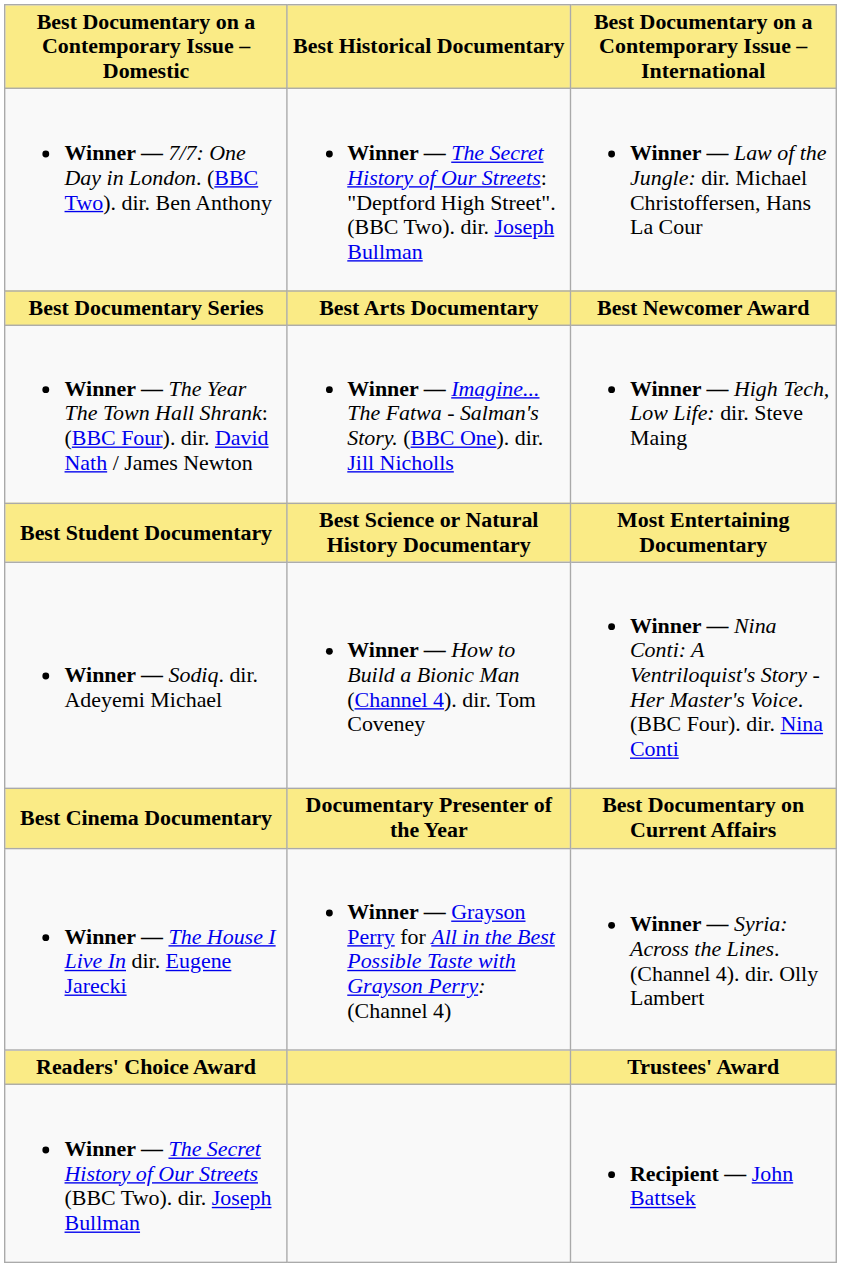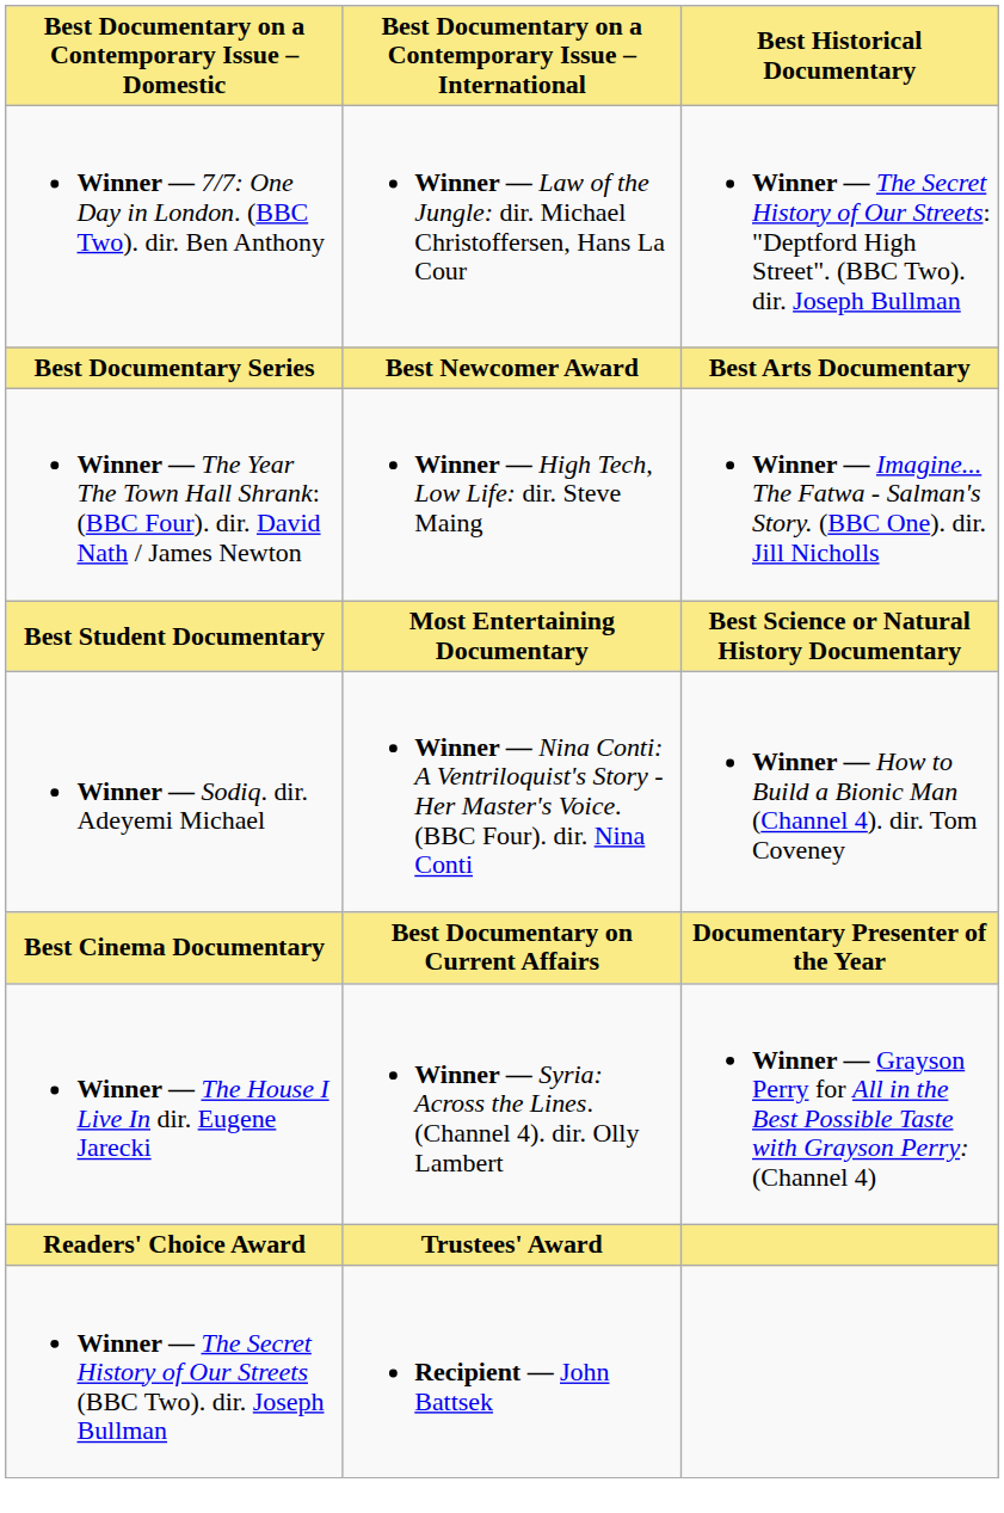columns swapped: Best Documentary on a Contemporary Issue – International <-> Best Historical Documentary
